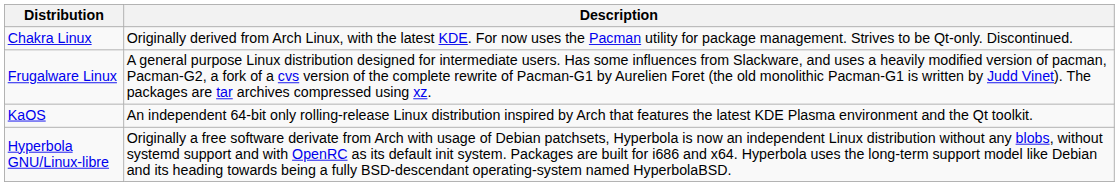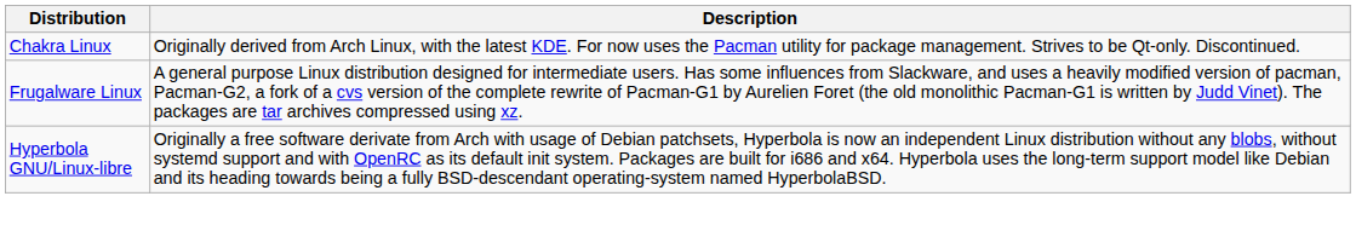- row: KaOS | An independent 64-bit only rolling-release Linux distribution inspired by Arch that features the latest KDE Plasma environment and the Qt toolkit.
